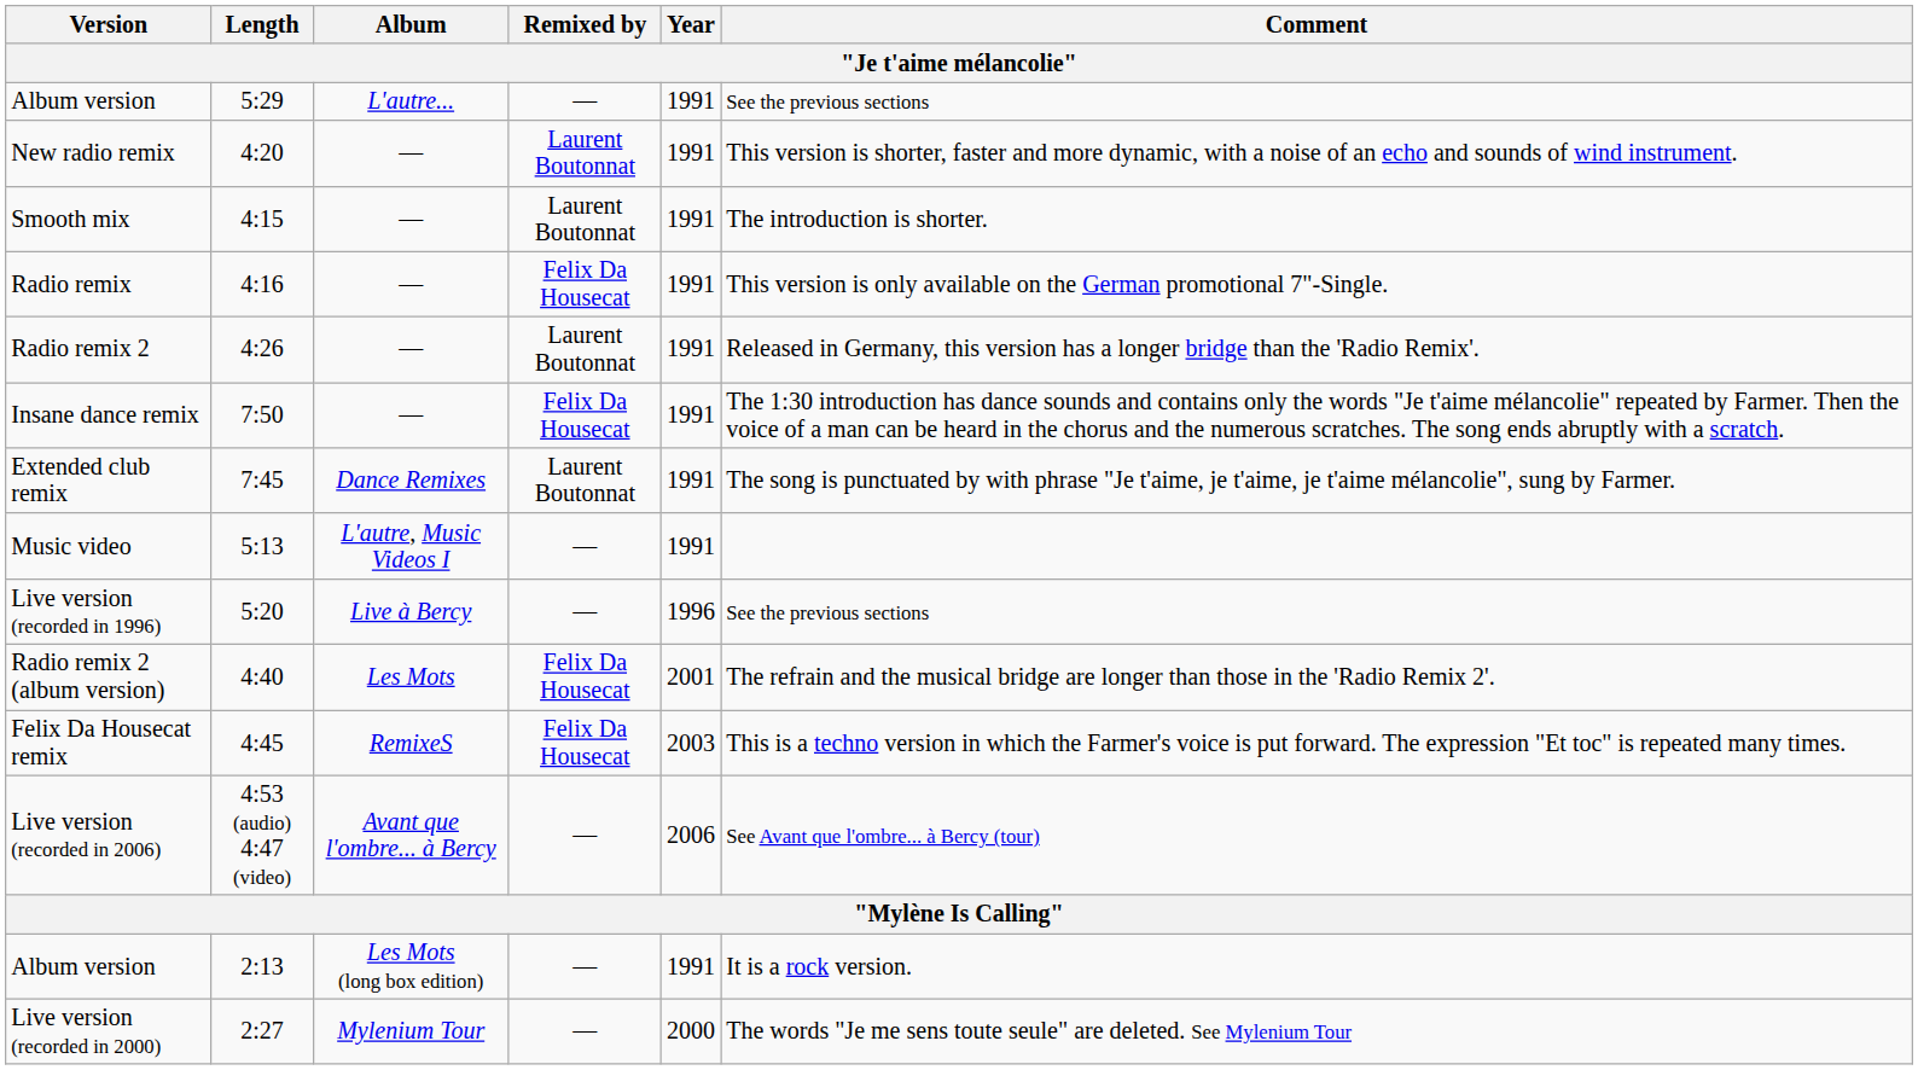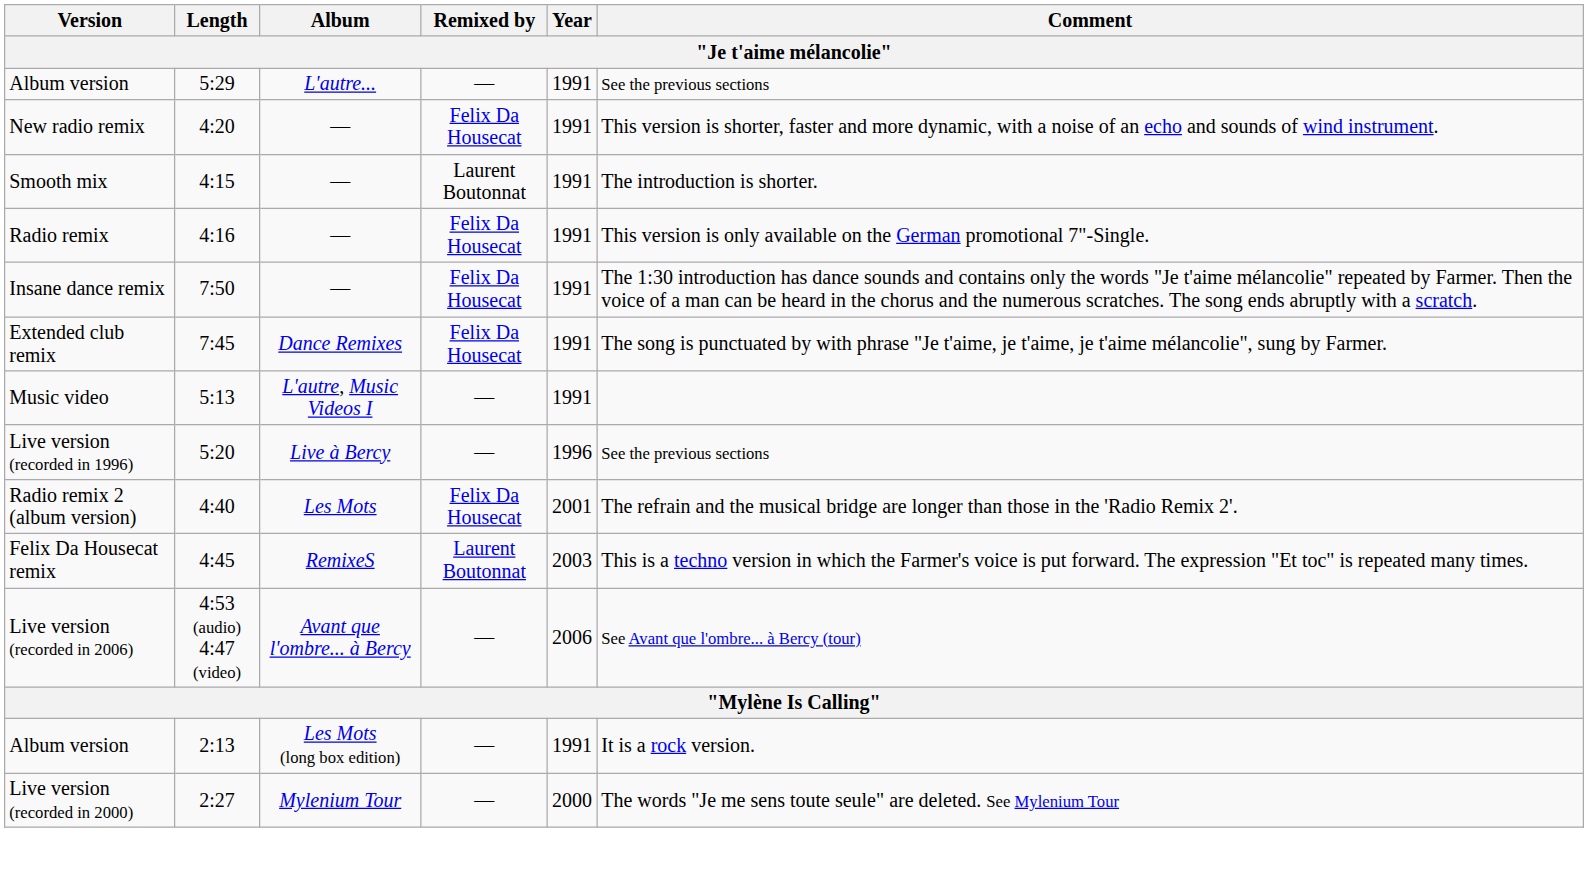New radio remix | Remixed by: Laurent Boutonnat -> Felix Da Housecat
- row: Radio remix 2 | 4:26 | — | Laurent Boutonnat | 1991 | Released in Germany, this version has a longer bridge than the 'Radio Remix'.
Extended club remix | Remixed by: Laurent Boutonnat -> Felix Da Housecat
Felix Da Housecat remix | Remixed by: Felix Da Housecat -> Laurent Boutonnat
